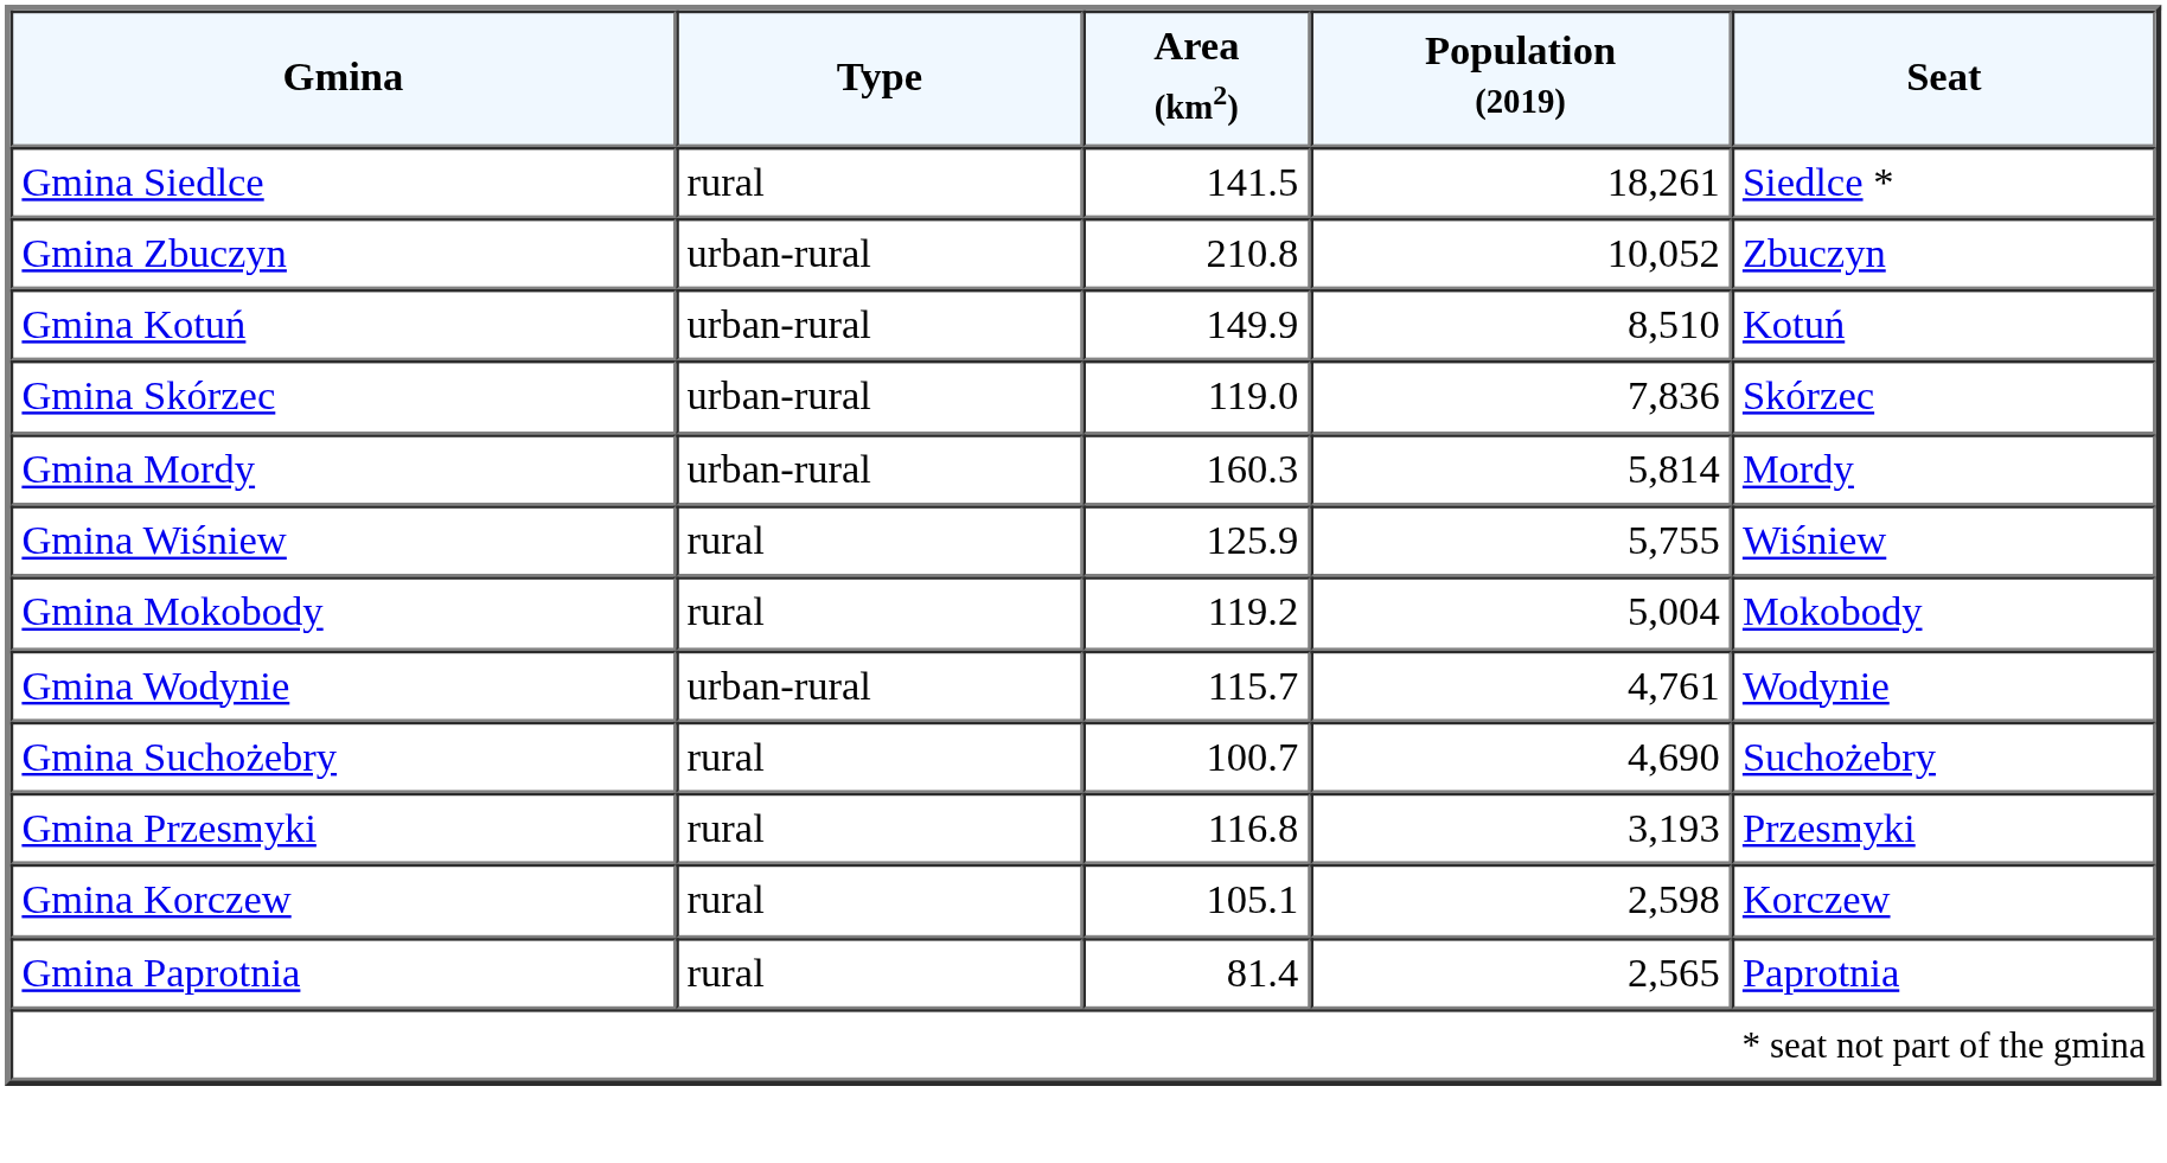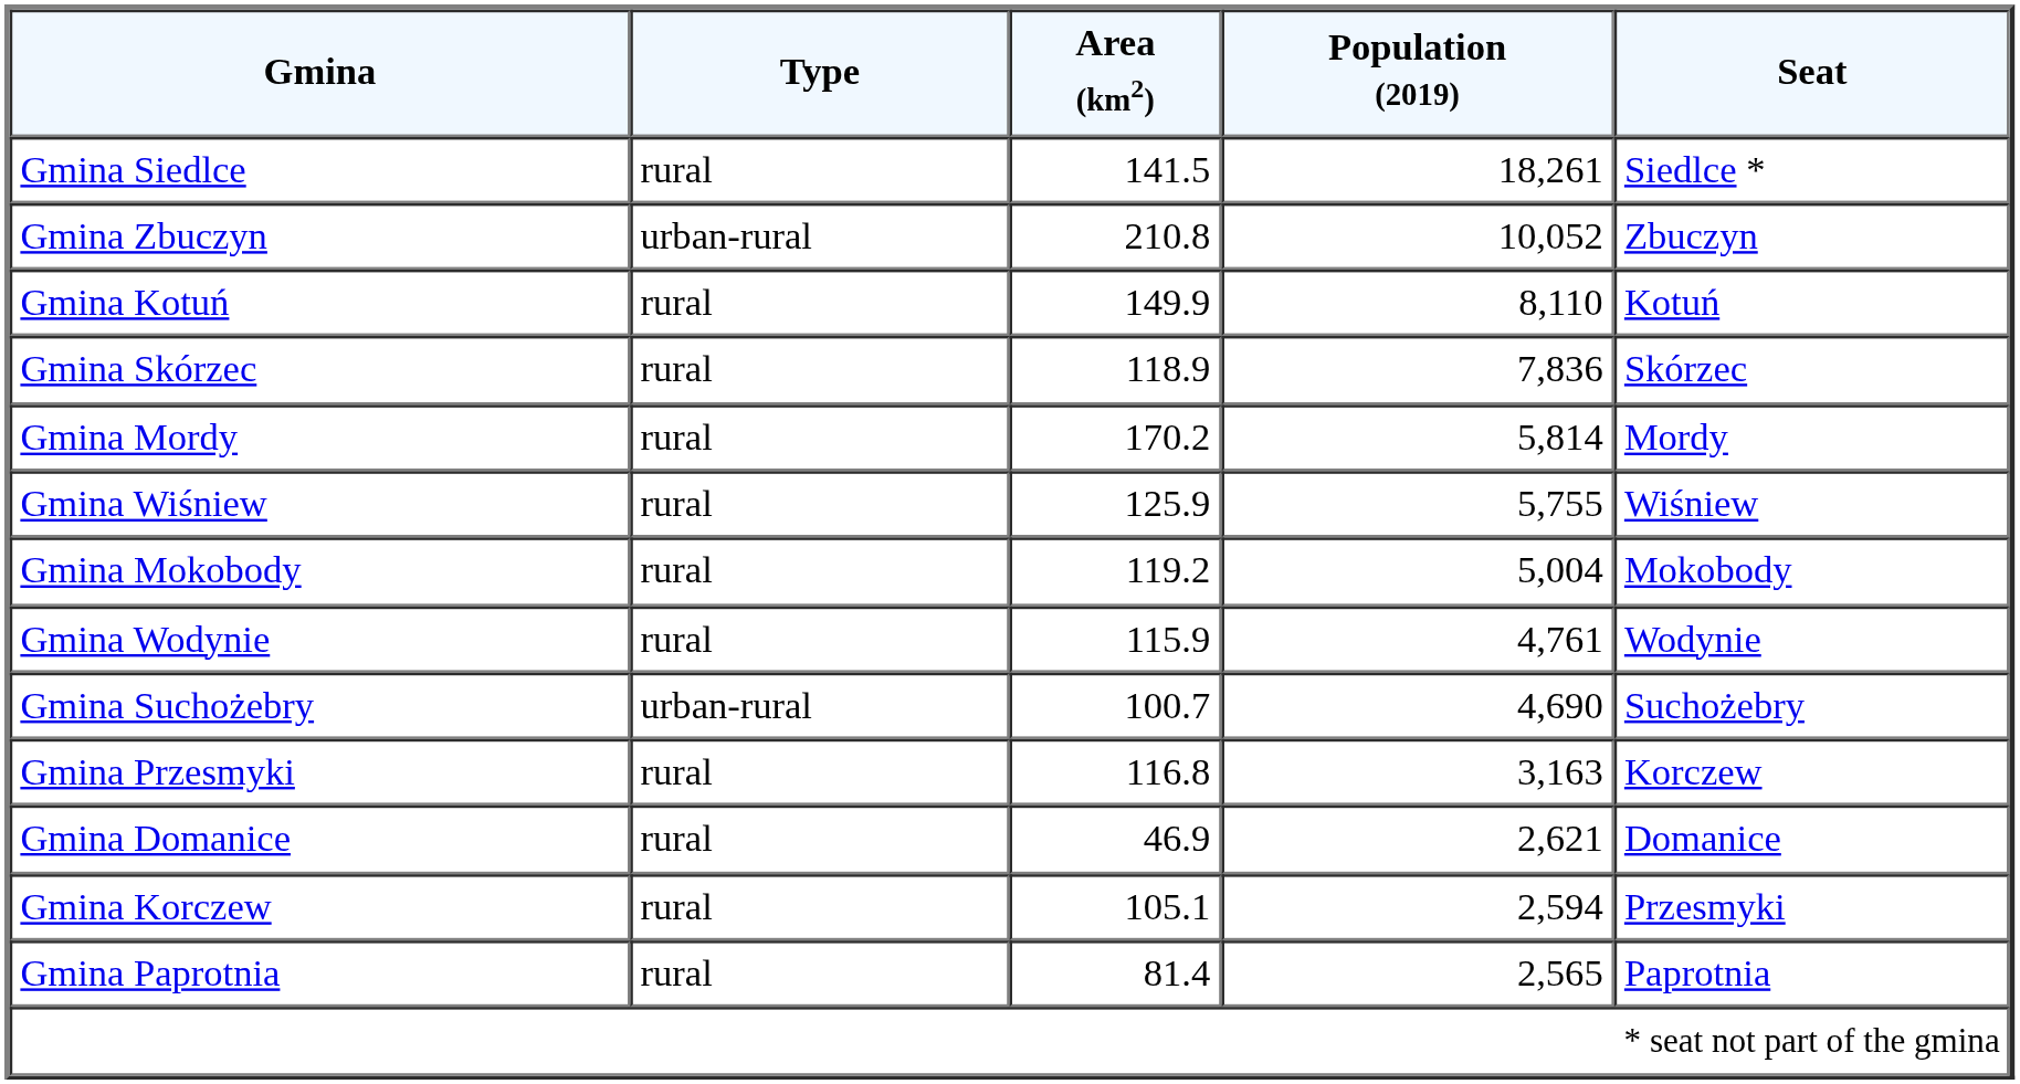Gmina Kotuń | Type: urban-rural -> rural
Gmina Kotuń | Population (2019): 8,510 -> 8,110
Gmina Skórzec | Type: urban-rural -> rural
Gmina Skórzec | Area (km2): 119.0 -> 118.9
Gmina Mordy | Type: urban-rural -> rural
Gmina Mordy | Area (km2): 160.3 -> 170.2
Gmina Wodynie | Type: urban-rural -> rural
Gmina Wodynie | Area (km2): 115.7 -> 115.9
Gmina Suchożebry | Type: rural -> urban-rural
Gmina Przesmyki | Population (2019): 3,193 -> 3,163
Gmina Przesmyki | Seat: Przesmyki -> Korczew
+ row: Gmina Domanice | rural | 46.9 | 2,621 | Domanice
Gmina Korczew | Population (2019): 2,598 -> 2,594
Gmina Korczew | Seat: Korczew -> Przesmyki
